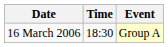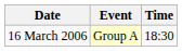columns swapped: Time <-> Event
